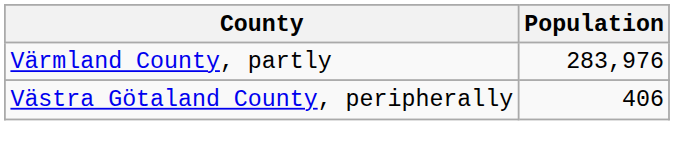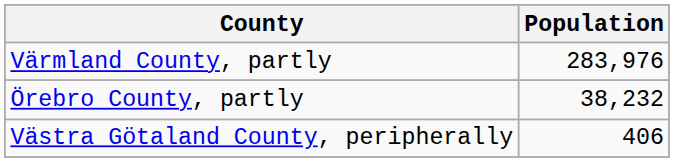+ row: Örebro County, partly | 38,232
